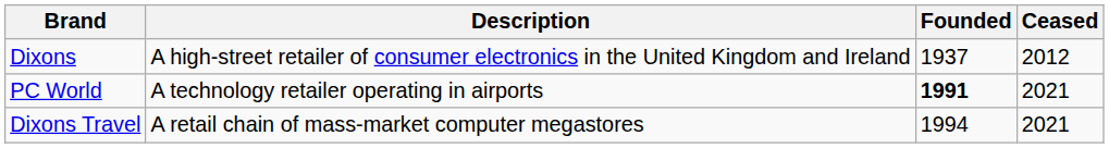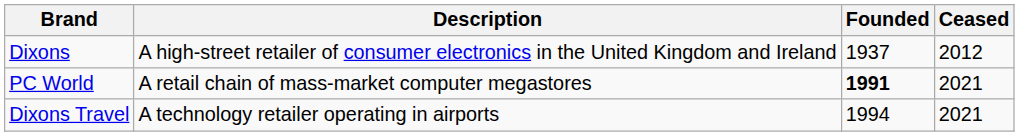PC World | Description: A technology retailer operating in airports -> A retail chain of mass-market computer megastores
Dixons Travel | Description: A retail chain of mass-market computer megastores -> A technology retailer operating in airports
